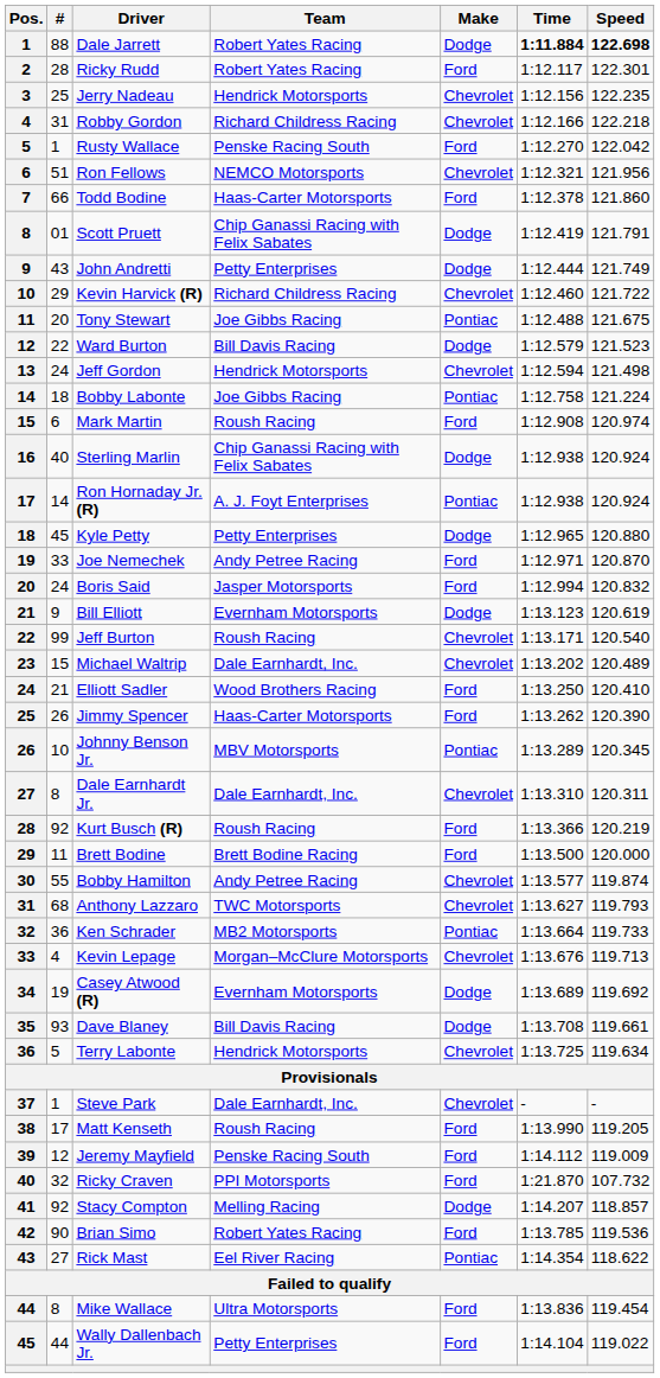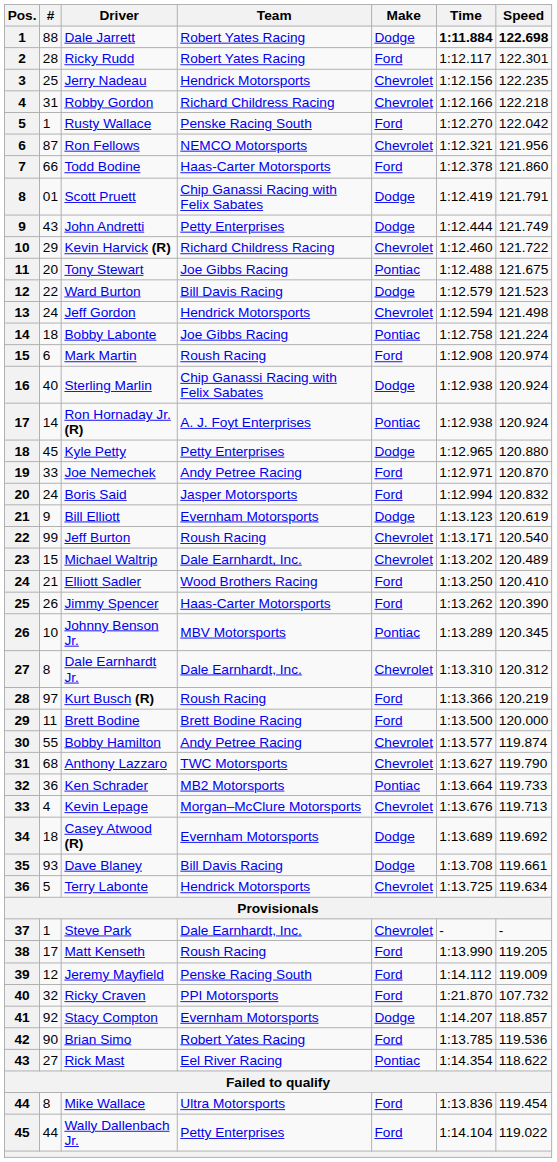Ron Fellows | #: 51 -> 87
Dale Earnhardt Jr. | Speed: 120.311 -> 120.312
Kurt Busch (R) | #: 92 -> 97
Anthony Lazzaro | Speed: 119.793 -> 119.790
Casey Atwood (R) | #: 19 -> 18
Stacy Compton | Team: Melling Racing -> Evernham Motorsports
